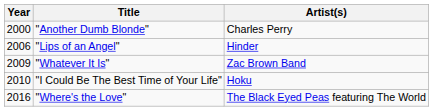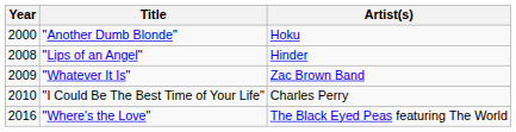"Another Dumb Blonde" | Artist(s): Charles Perry -> Hoku
"Lips of an Angel" | Year: 2006 -> 2008
"I Could Be The Best Time of Your Life" | Artist(s): Hoku -> Charles Perry
